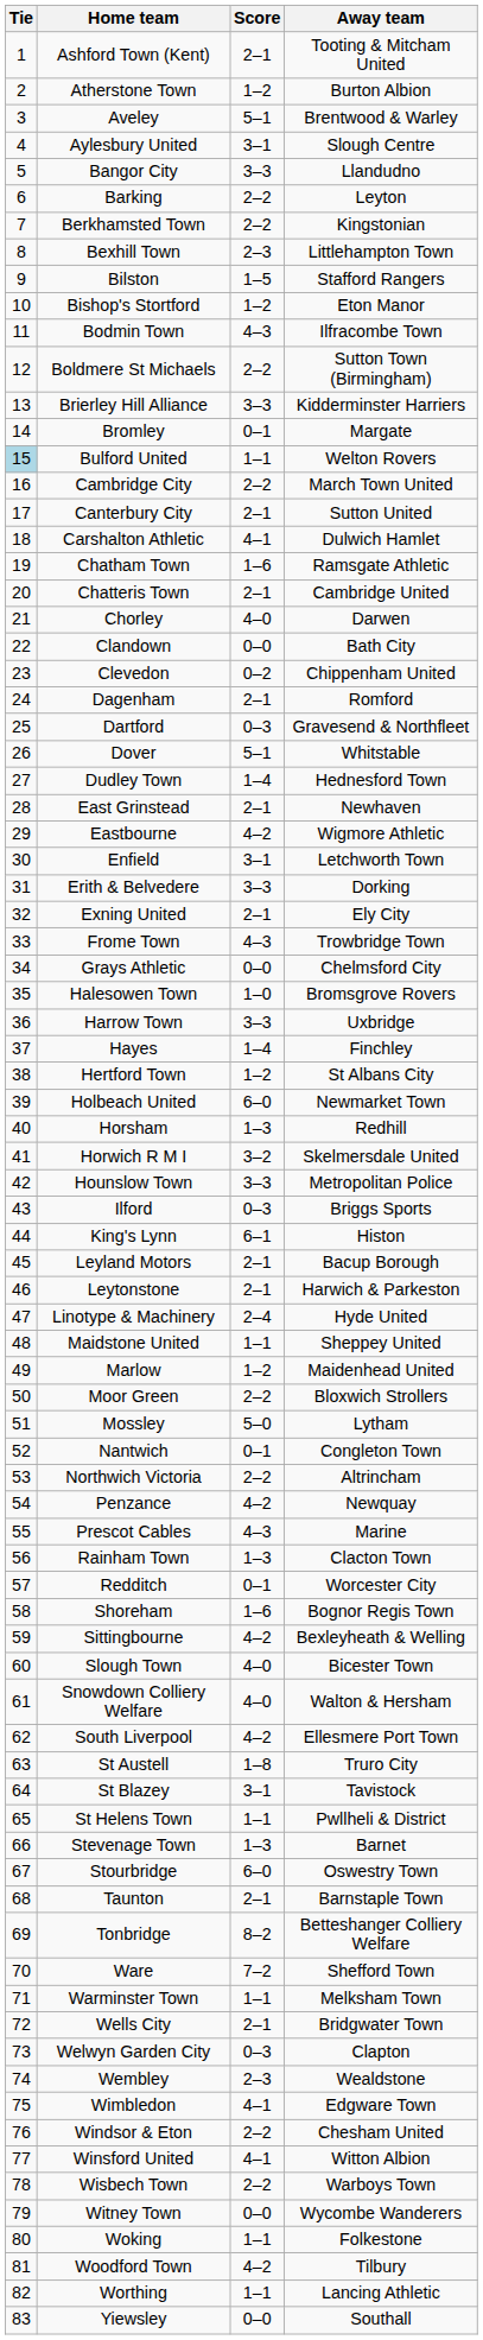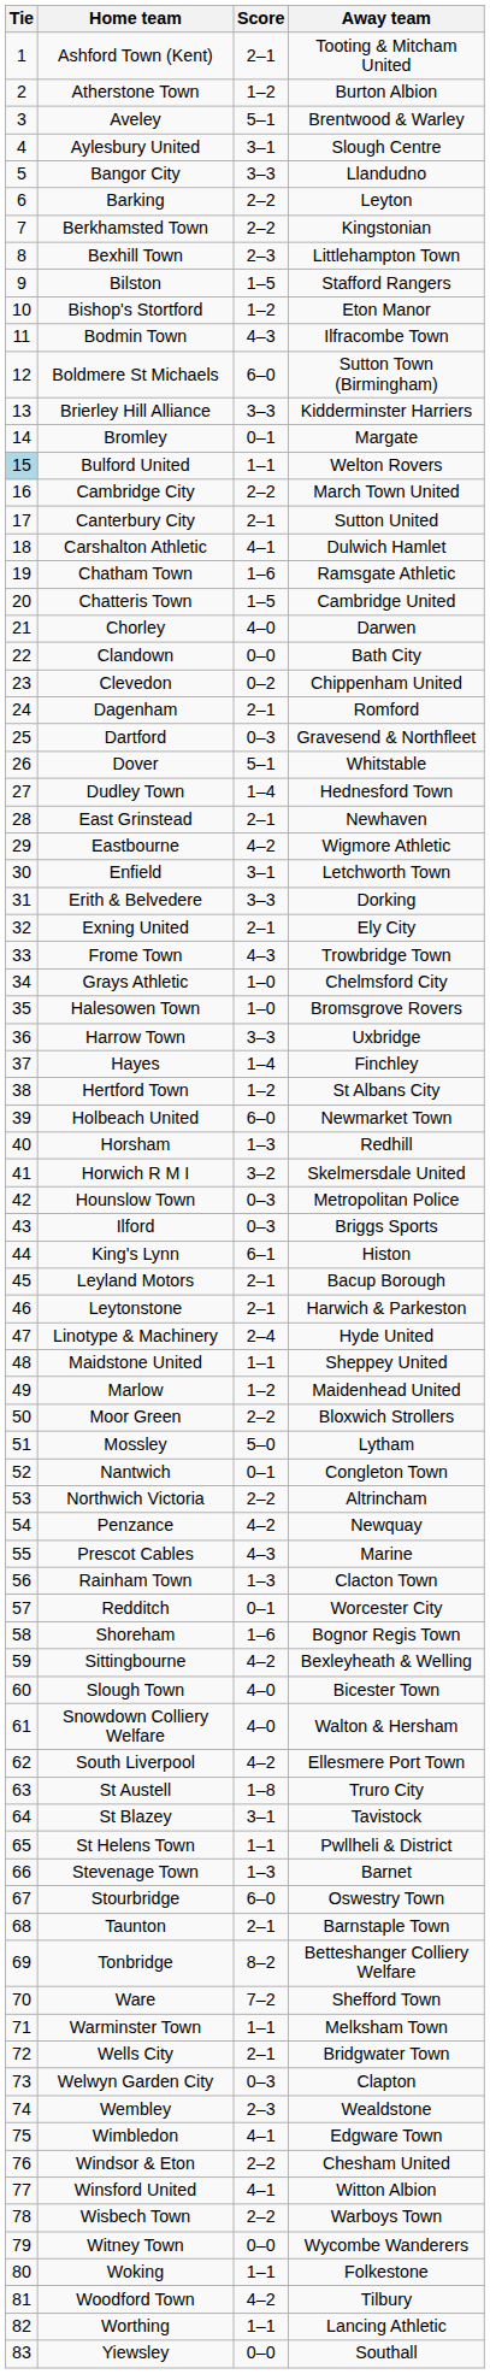Boldmere St Michaels | Score: 2–2 -> 6–0
Chatteris Town | Score: 2–1 -> 1–5
Grays Athletic | Score: 0–0 -> 1–0
Hounslow Town | Score: 3–3 -> 0–3
